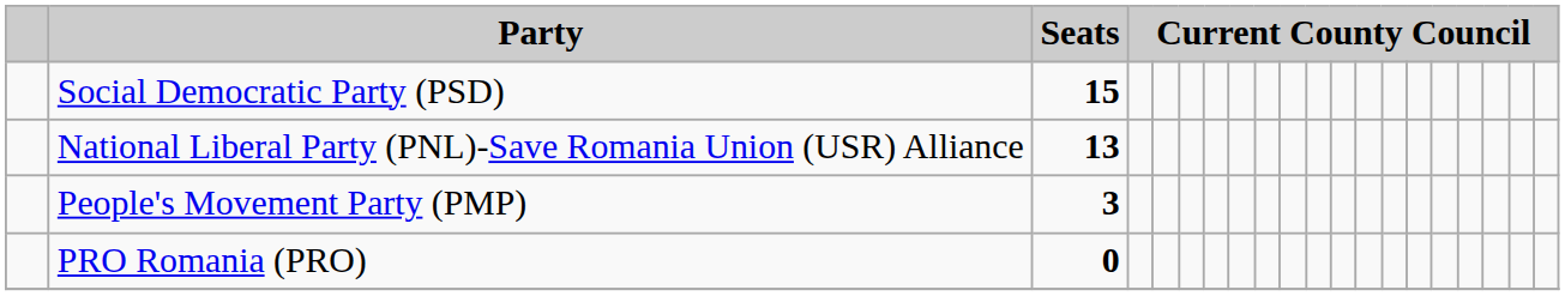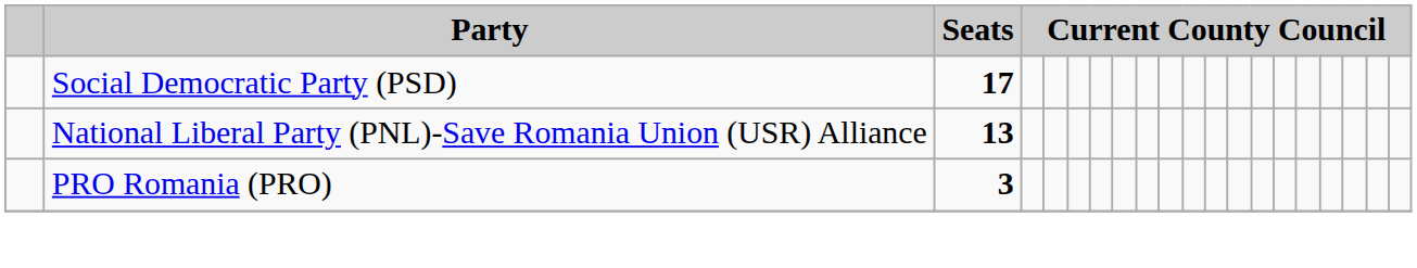Social Democratic Party (PSD) | Seats: 15 -> 17
- row: People's Movement Party (PMP) | 3
PRO Romania (PRO) | Seats: 0 -> 3
